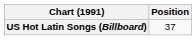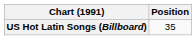US Hot Latin Songs (Billboard) | Position: 37 -> 35
